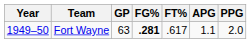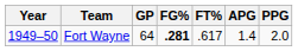Fort Wayne | GP: 63 -> 64
Fort Wayne | APG: 1.1 -> 1.4
